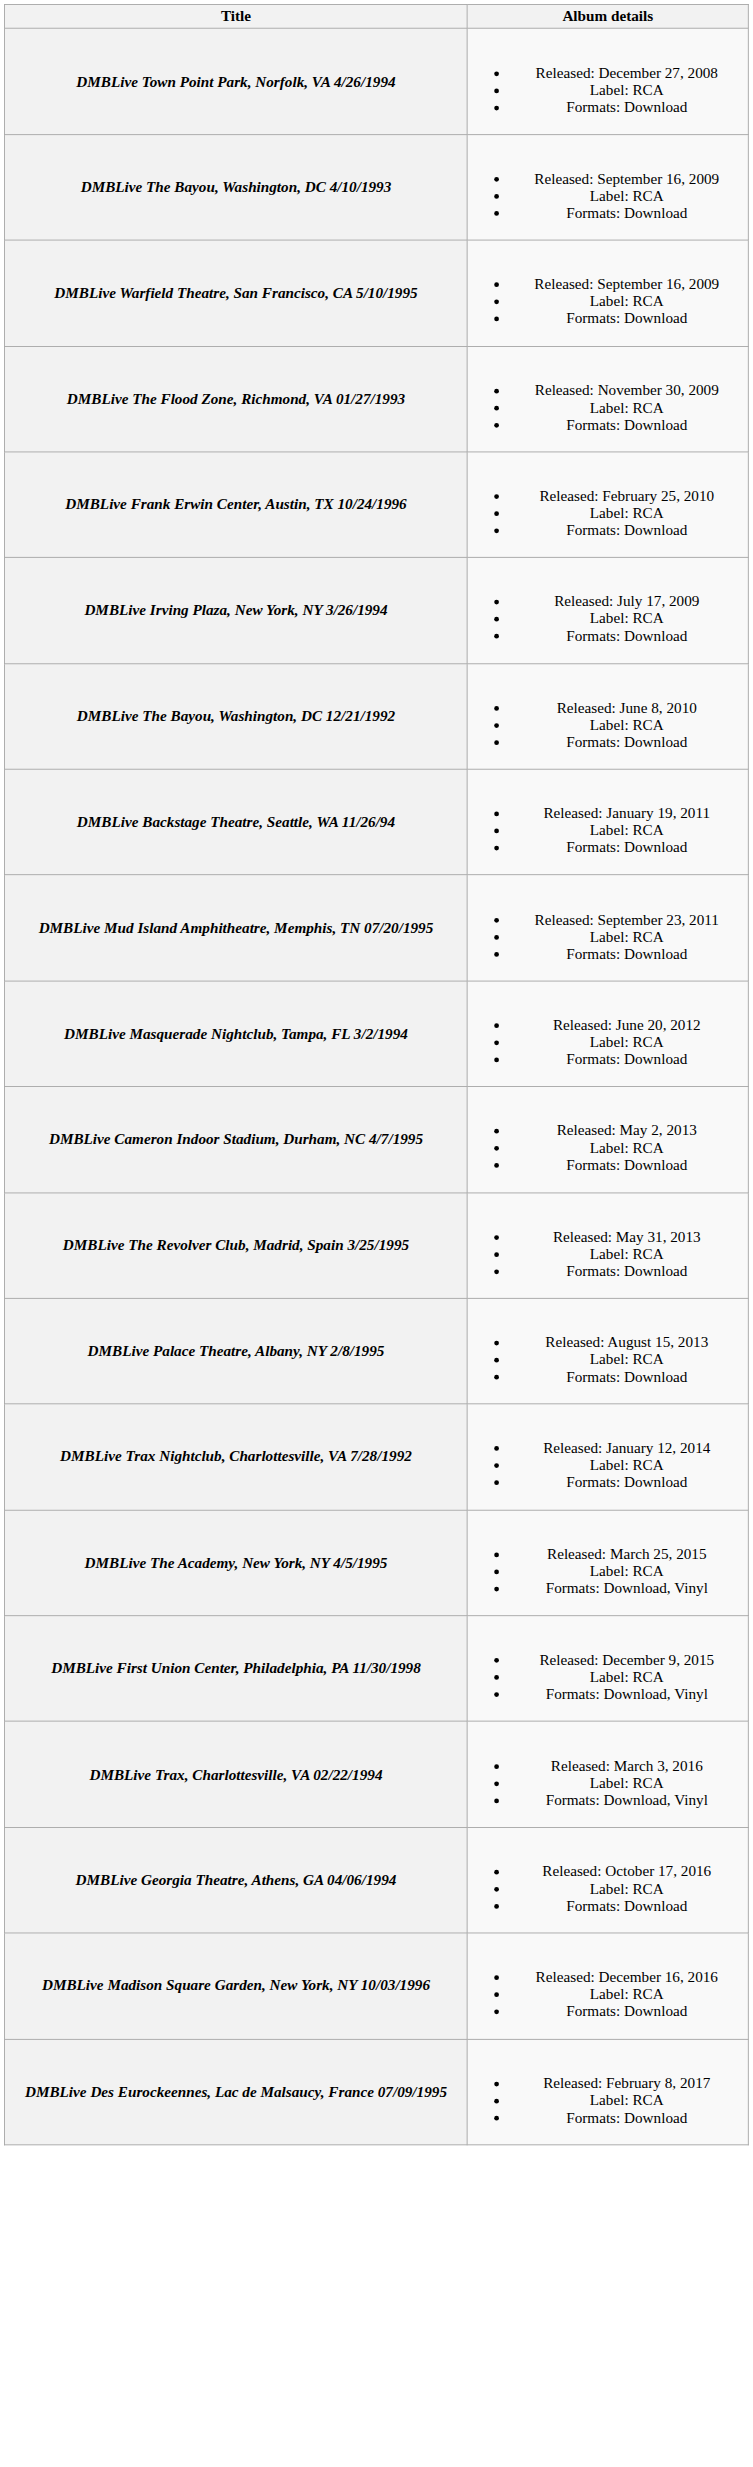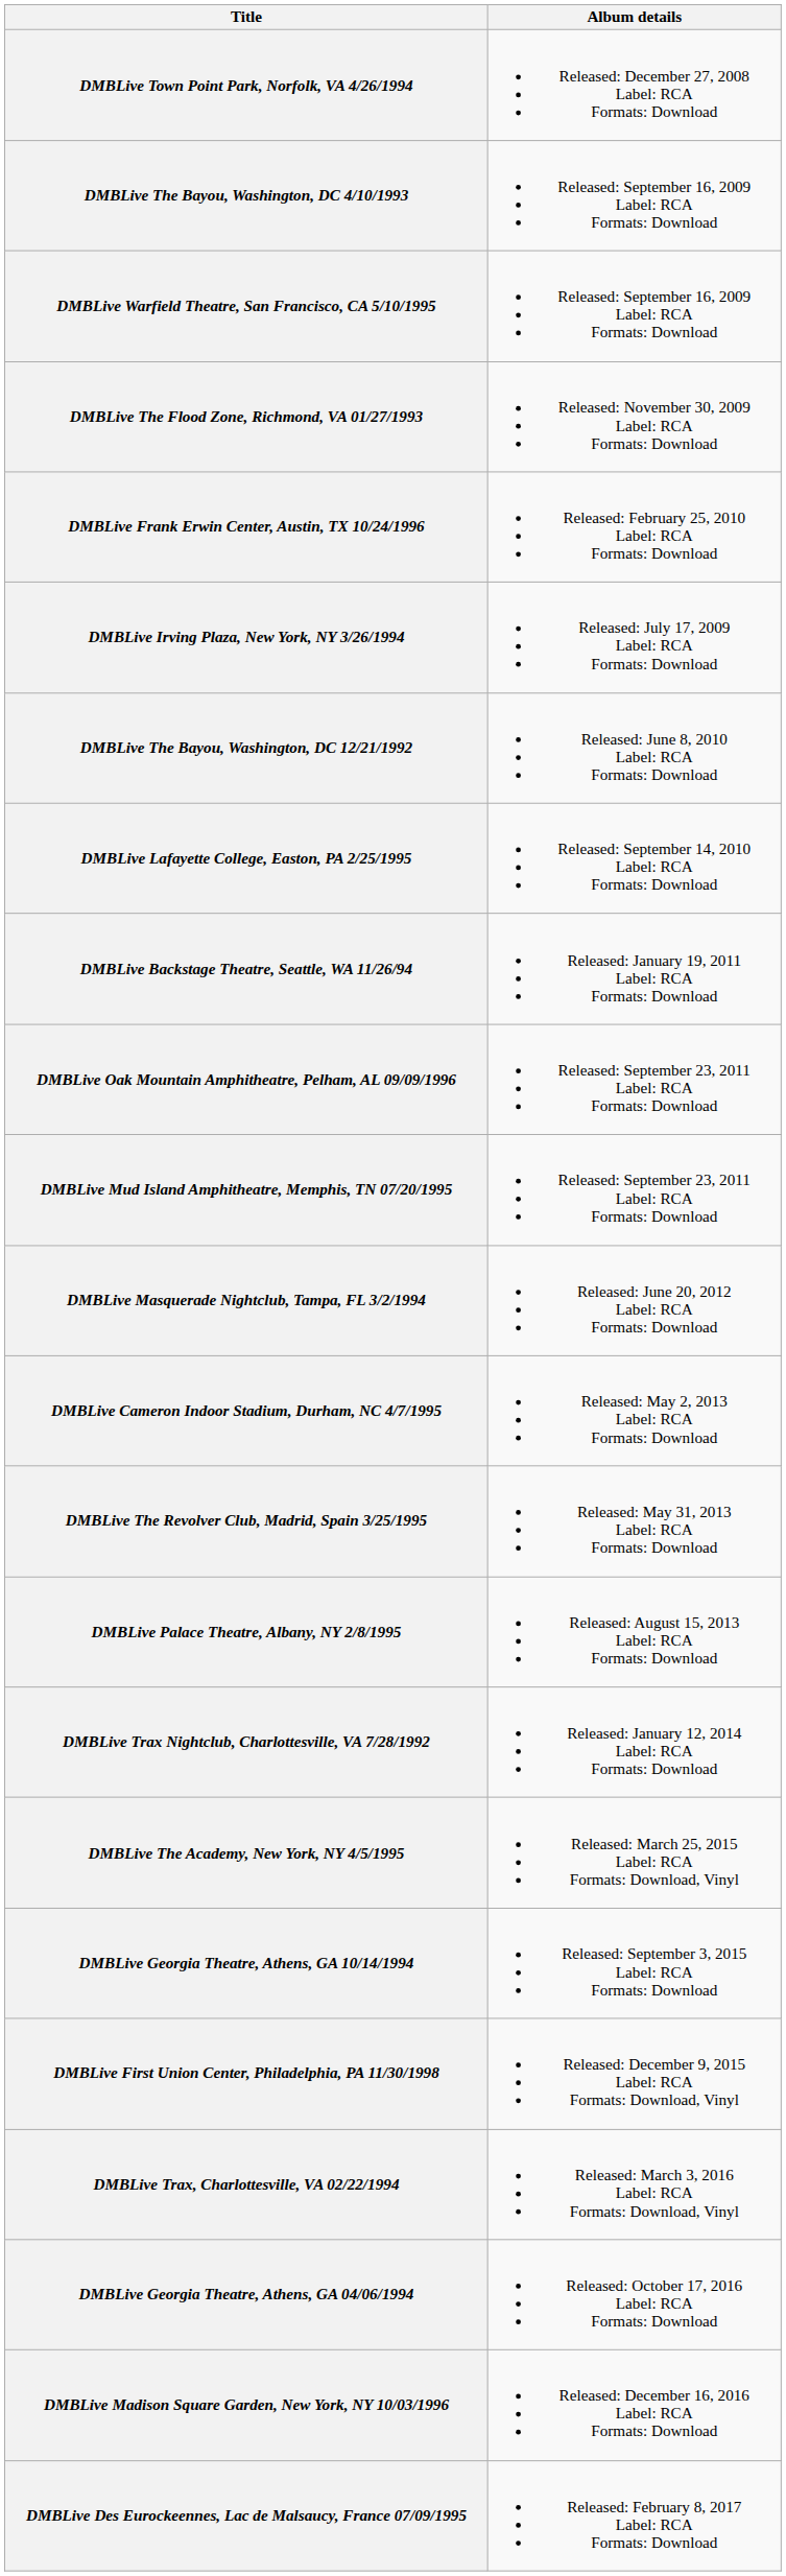+ row: DMBLive Lafayette College, Easton, PA 2/25/1995 | Released: September 14, 2010 Label: RCA Formats: Download
+ row: DMBLive Oak Mountain Amphitheatre, Pelham, AL 09/09/1996 | Released: September 23, 2011 Label: RCA Formats: Download
+ row: DMBLive Georgia Theatre, Athens, GA 10/14/1994 | Released: September 3, 2015 Label: RCA Formats: Download
